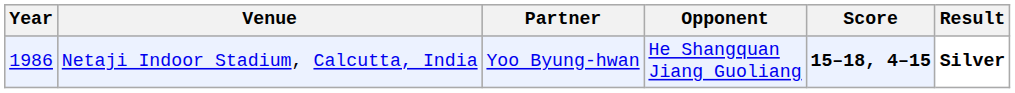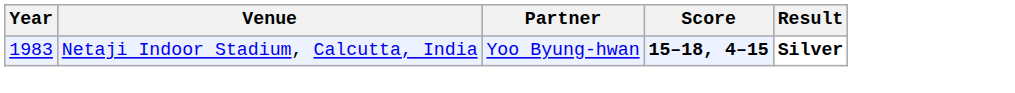- column: Opponent | He Shangquan Jiang Guoliang
Netaji Indoor Stadium, Calcutta, India | Year: 1986 -> 1983
